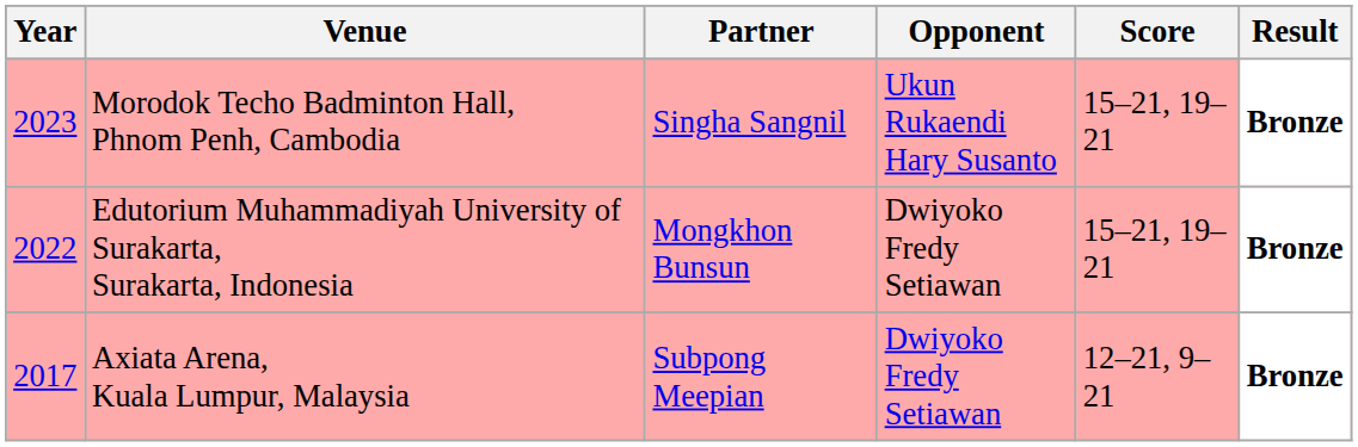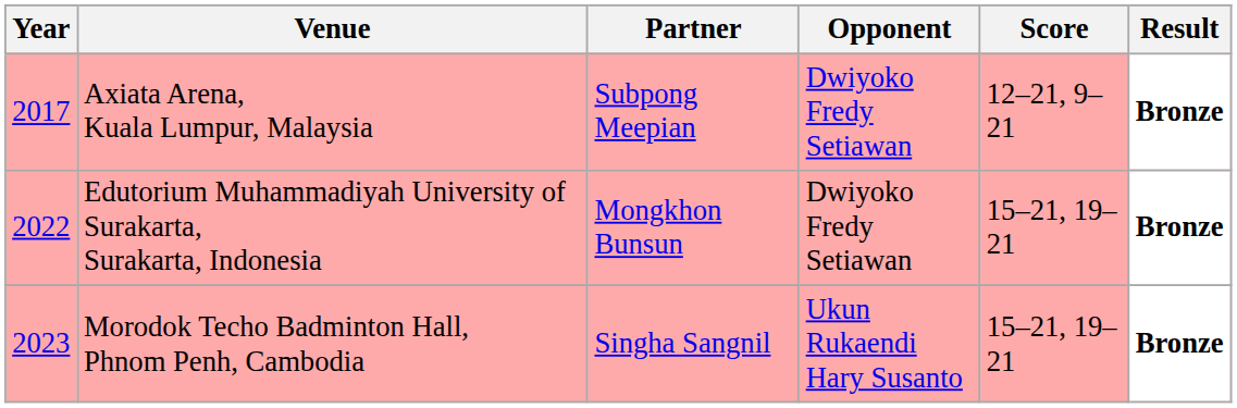rows swapped: Axiata Arena, Kuala Lumpur, Malaysia <-> Morodok Techo Badminton Hall, Phnom Penh, Cambodia
